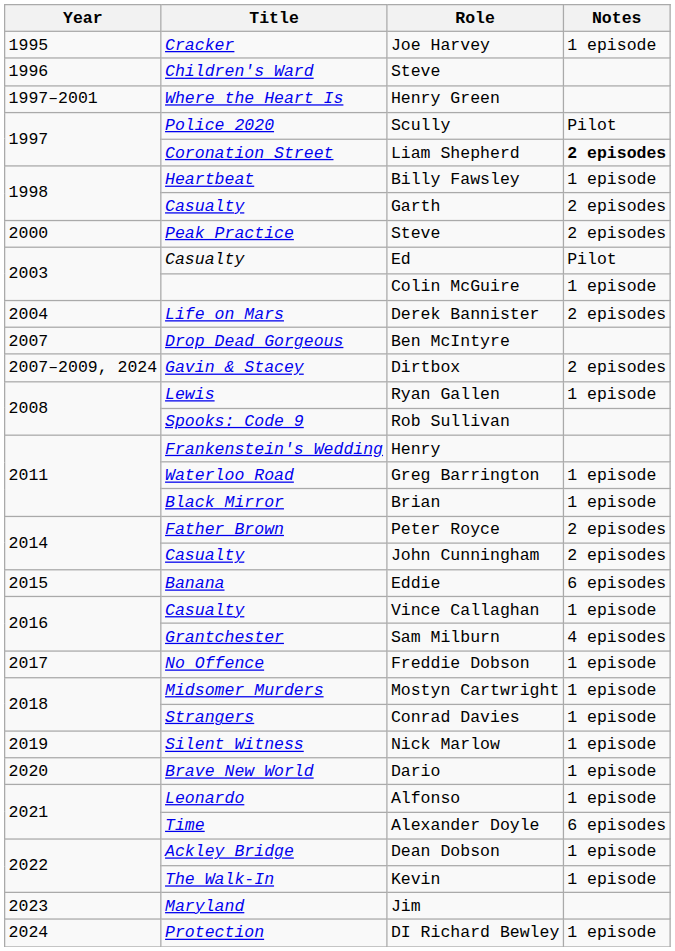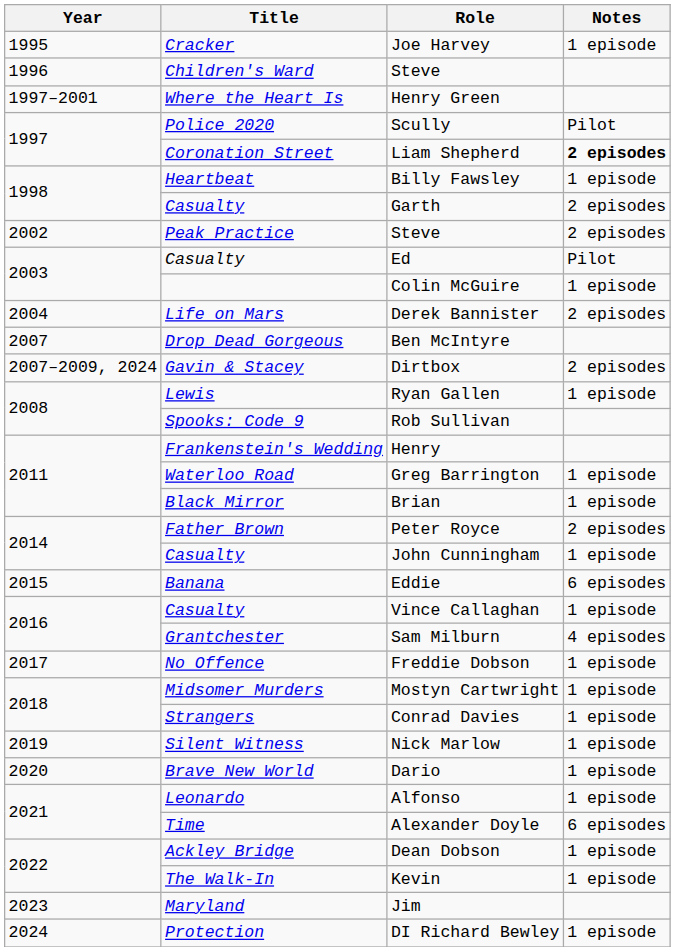Peak Practice / Steve | Year: 2000 -> 2002
John Cunningham | Notes: 2 episodes -> 1 episode
